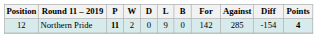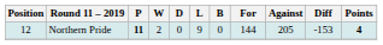Northern Pride | For: 142 -> 144
Northern Pride | Against: 285 -> 205
Northern Pride | Diff: -154 -> -153
